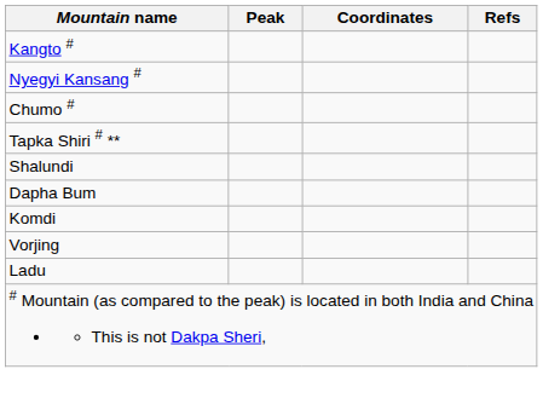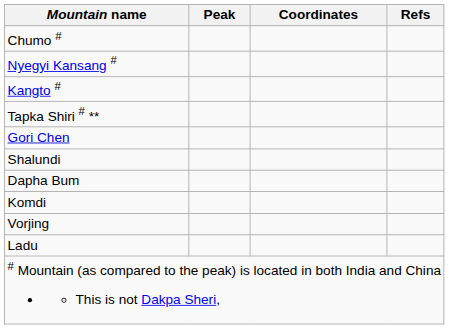rows swapped: Kangto # <-> Chumo #
+ row: Gori Chen
